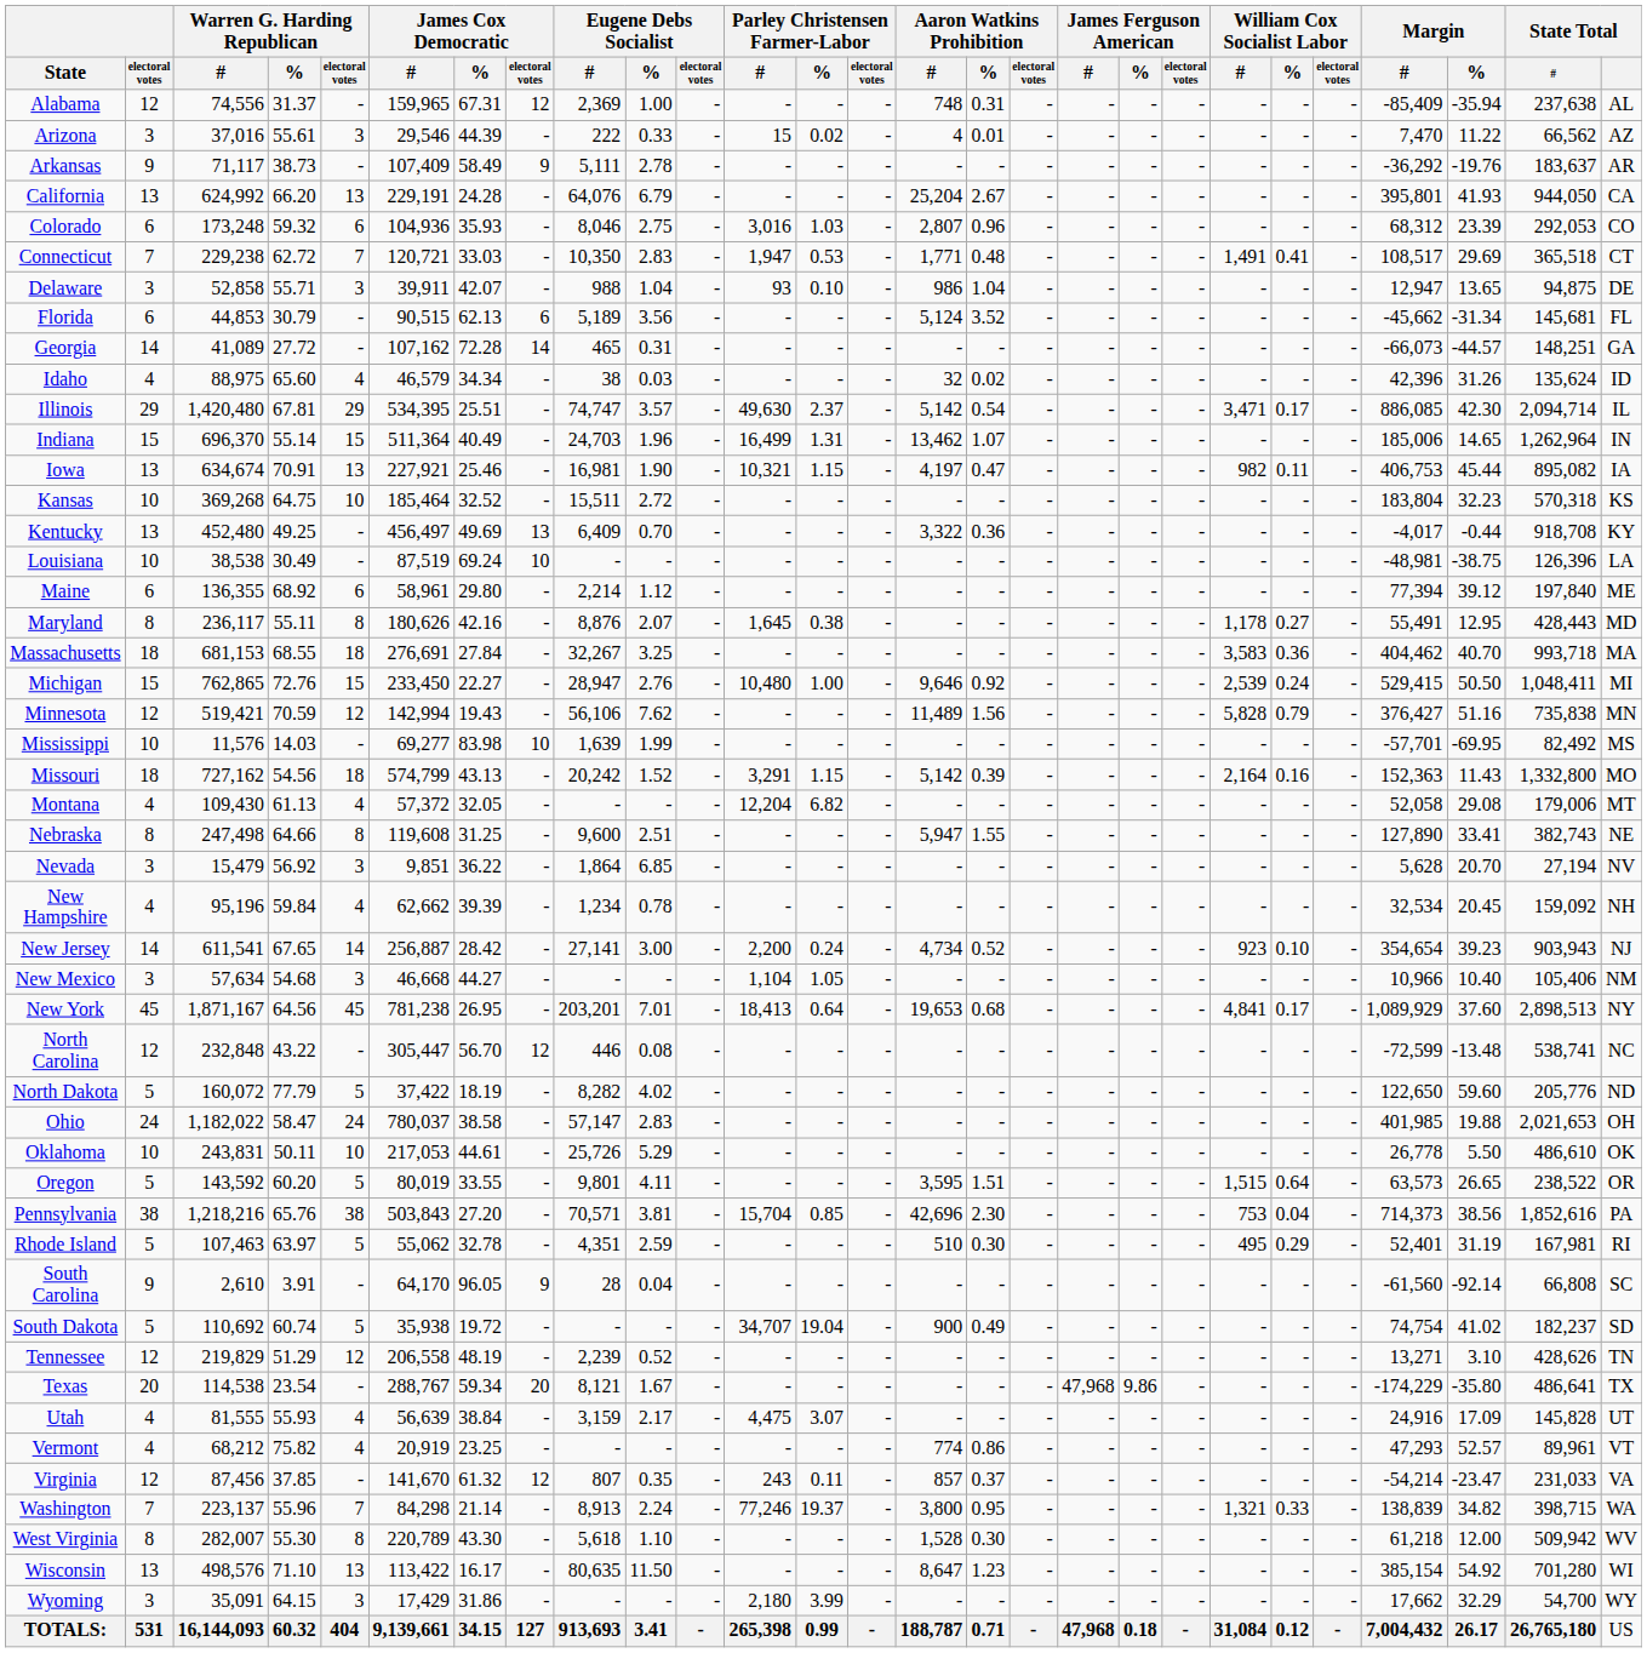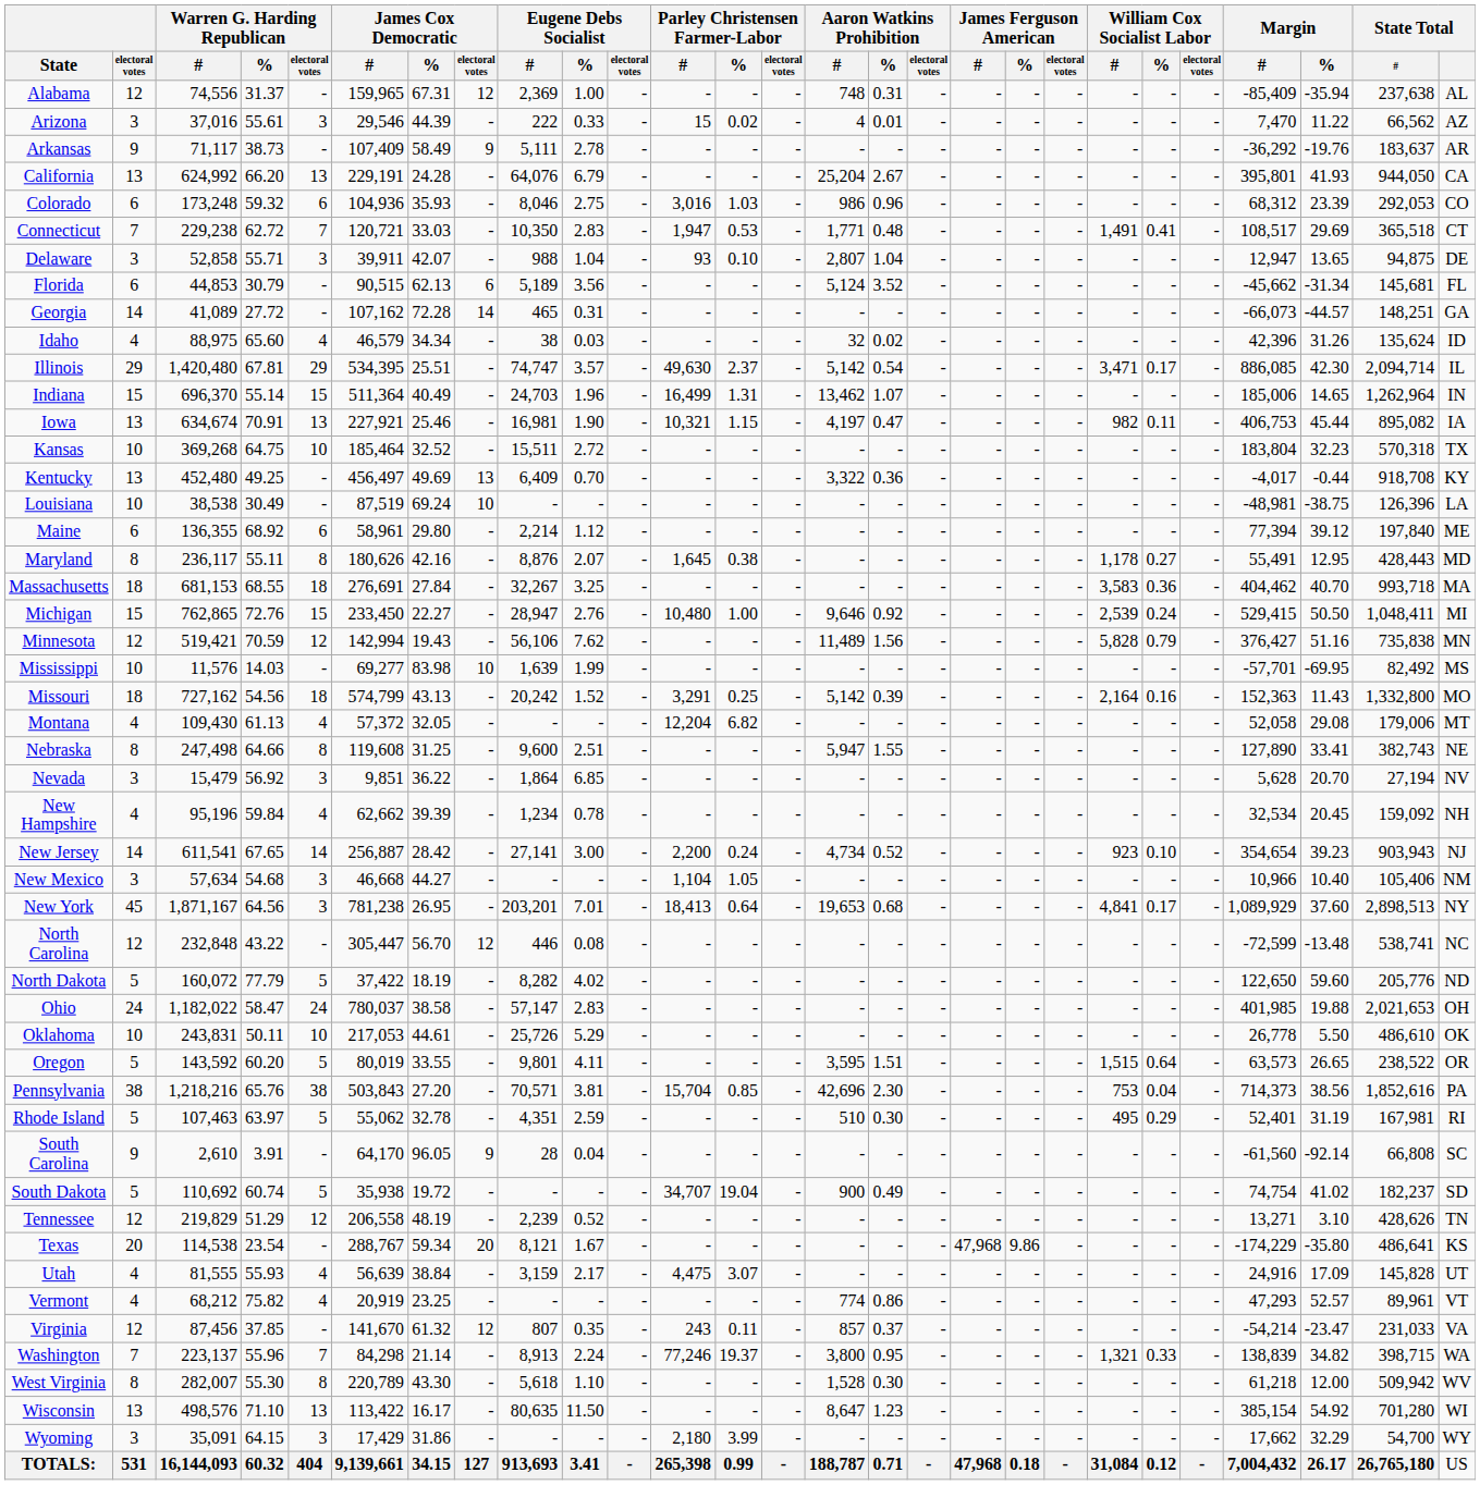Colorado | Aaron Watkins Prohibition / #: 2,807 -> 986
Delaware | Aaron Watkins Prohibition / #: 986 -> 2,807
Kansas | State Total: KS -> TX
Missouri | Parley Christensen Farmer-Labor / %: 1.15 -> 0.25
New York | Warren G. Harding Republican / electoral votes: 45 -> 3
Texas | State Total: TX -> KS
